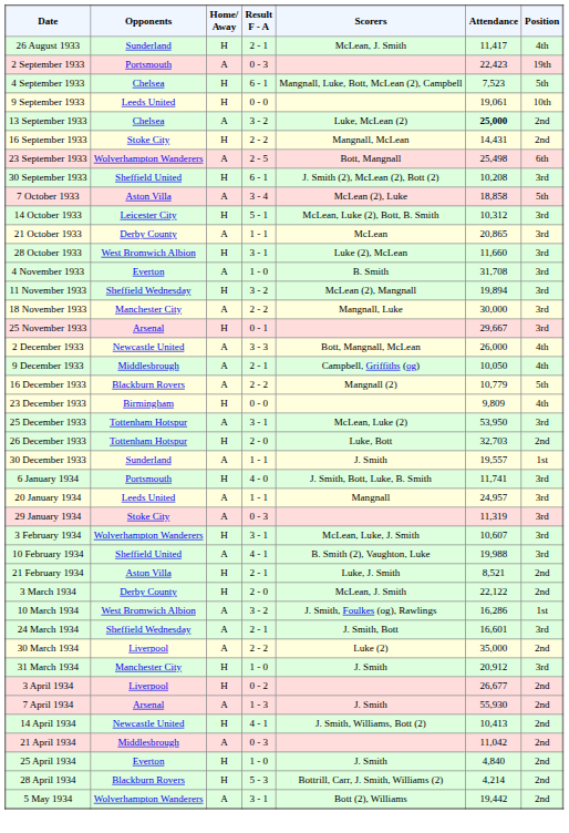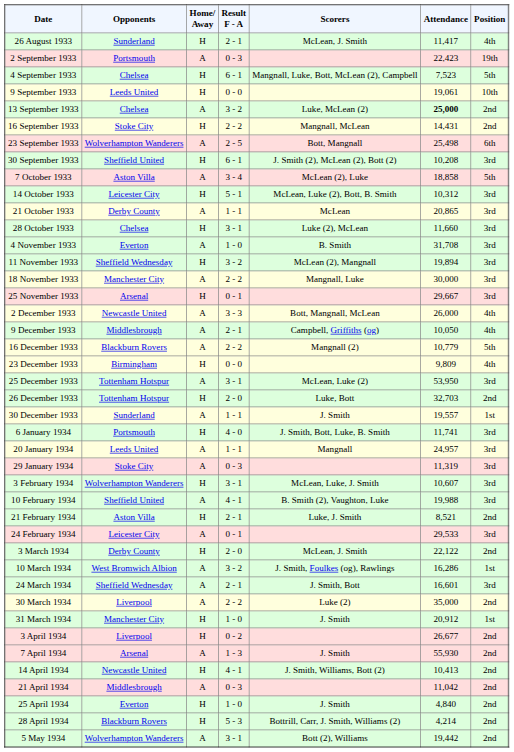28 October 1933 | Opponents: West Bromwich Albion -> Chelsea
+ row: 24 February 1934 | Leicester City | A | 0 - 1 | 29,533 | 3rd
31 March 1934 | Position: 3rd -> 1st
